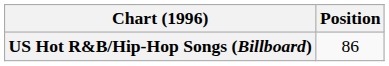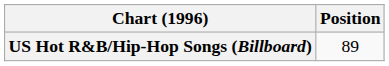US Hot R&B/Hip-Hop Songs (Billboard) | Position: 86 -> 89
